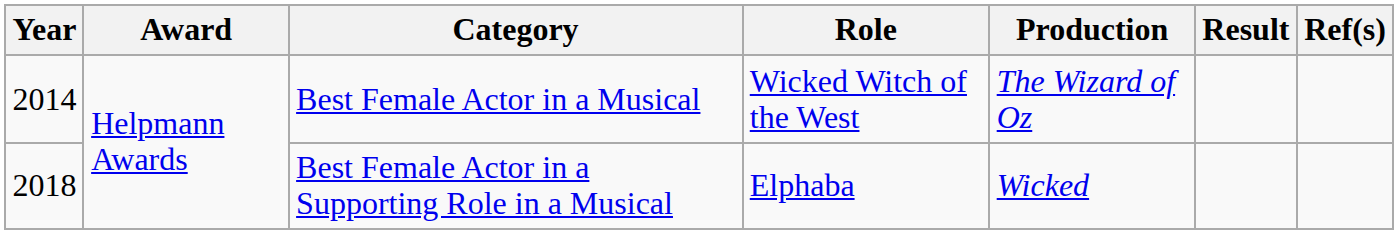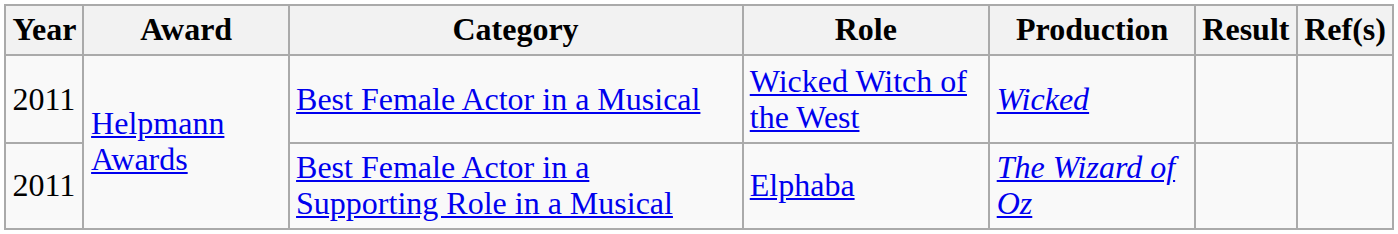Best Female Actor in a Musical | Year: 2014 -> 2011
Best Female Actor in a Musical | Production: The Wizard of Oz -> Wicked
Best Female Actor in a Supporting Role in a Musical | Year: 2018 -> 2011
Best Female Actor in a Supporting Role in a Musical | Production: Wicked -> The Wizard of Oz
